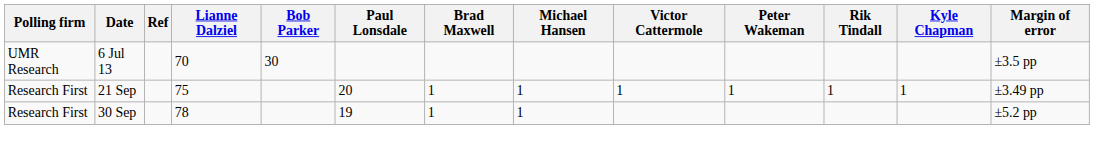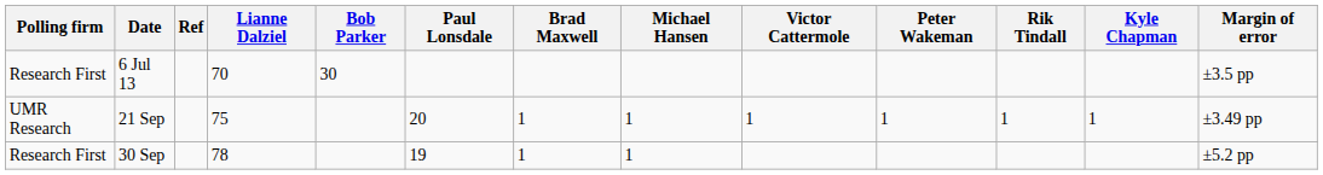6 Jul 13 | Polling firm: UMR Research -> Research First
21 Sep | Polling firm: Research First -> UMR Research
